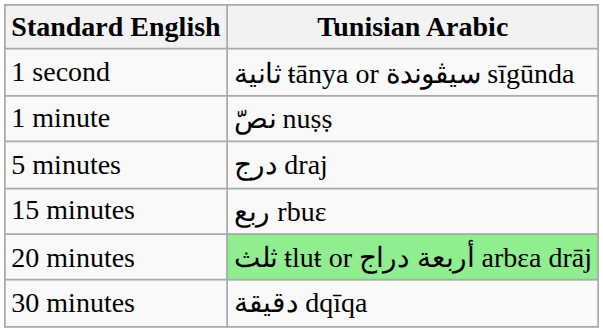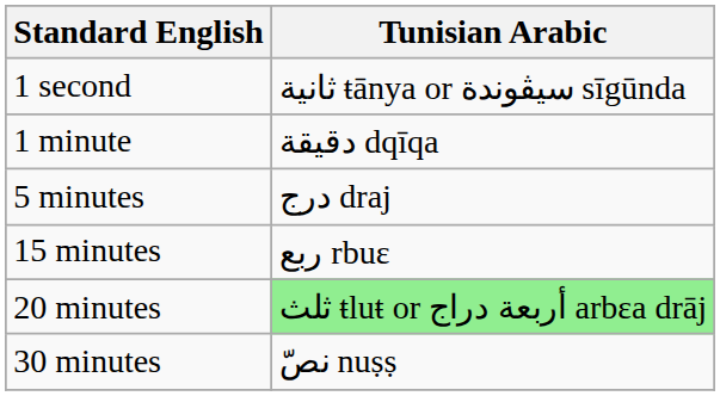1 minute | Tunisian Arabic: نصّ nuṣṣ -> دقيقة dqīqa
30 minutes | Tunisian Arabic: دقيقة dqīqa -> نصّ nuṣṣ
